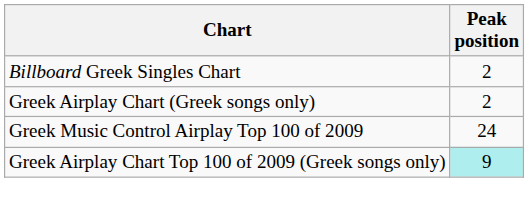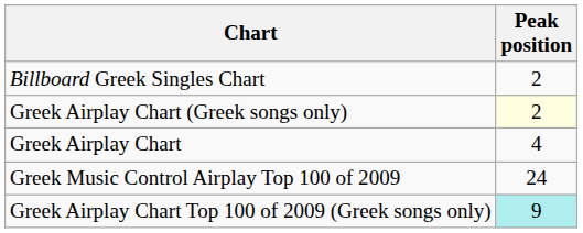Greek Airplay Chart (Greek songs only) | Peak position: no background -> lightyellow background
+ row: Greek Airplay Chart | 4
